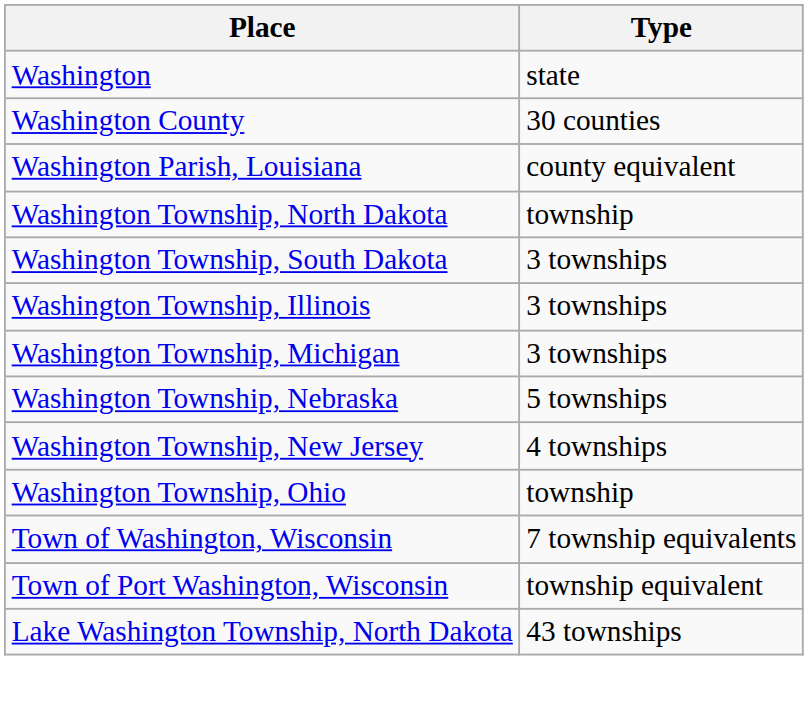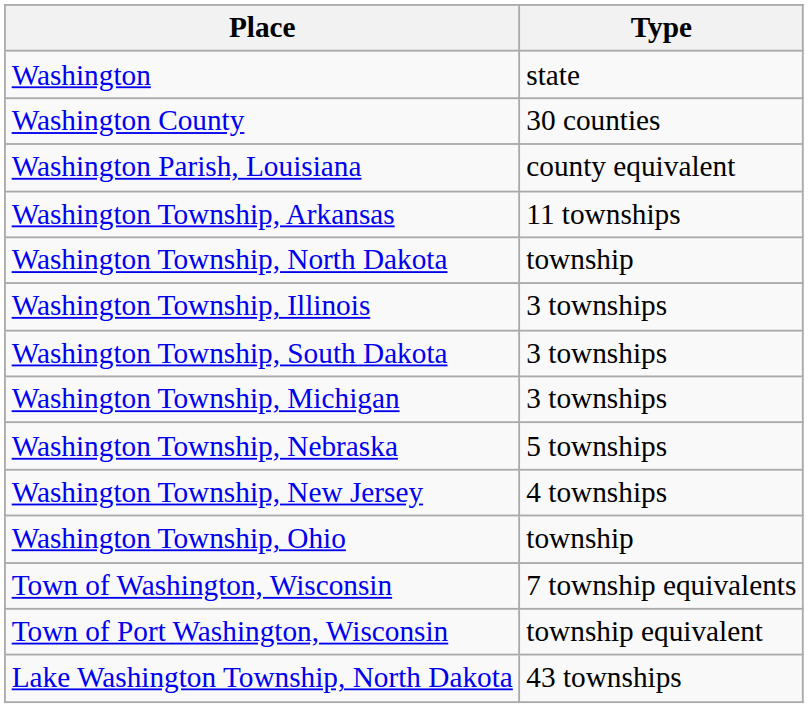+ row: Washington Township, Arkansas | 11 townships
rows swapped: Washington Township, South Dakota <-> Washington Township, Illinois
